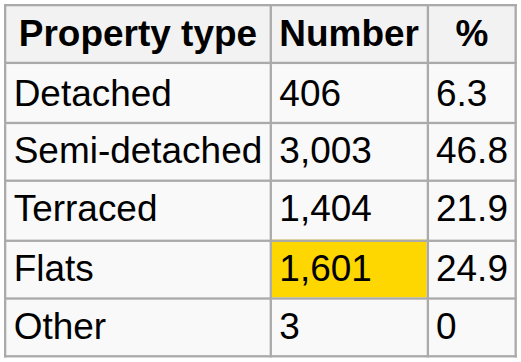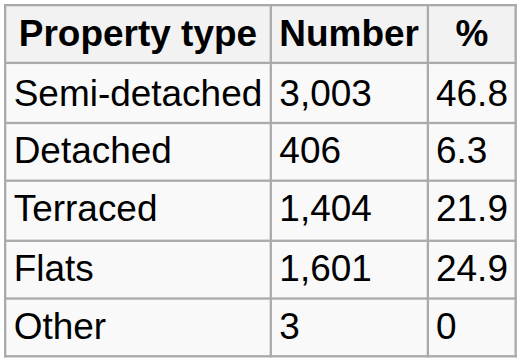rows swapped: Detached <-> Semi-detached
Flats | Number: gold background -> no background
